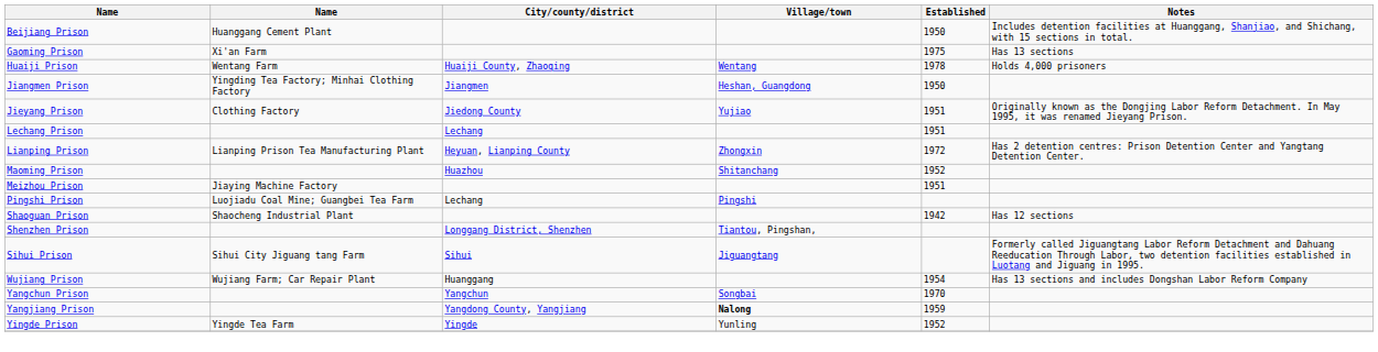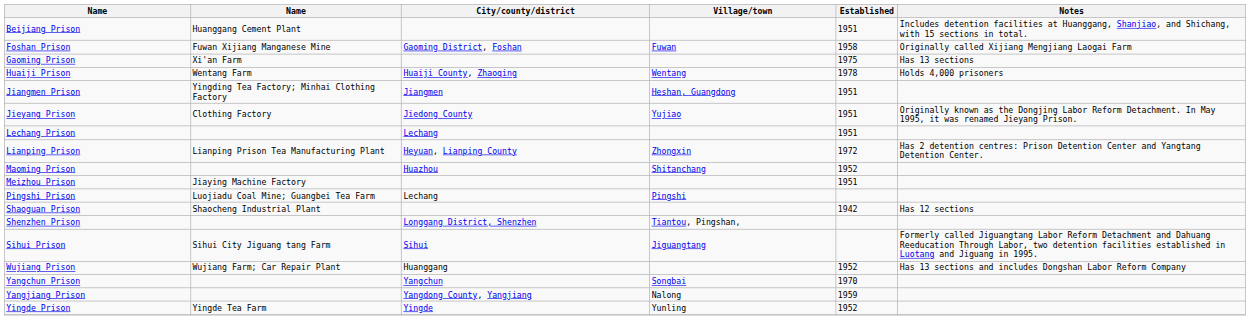Beijiang Prison | Established: 1950 -> 1951
+ row: Foshan Prison | Fuwan Xijiang Manganese Mine | Gaoming District, Foshan | Fuwan | 1958 | Originally called Xijiang Mengjiang Laogai Farm
Jiangmen Prison | Established: 1950 -> 1951
Wujiang Prison | Established: 1954 -> 1952
Yangjiang Prison | Village/town: bold -> normal
